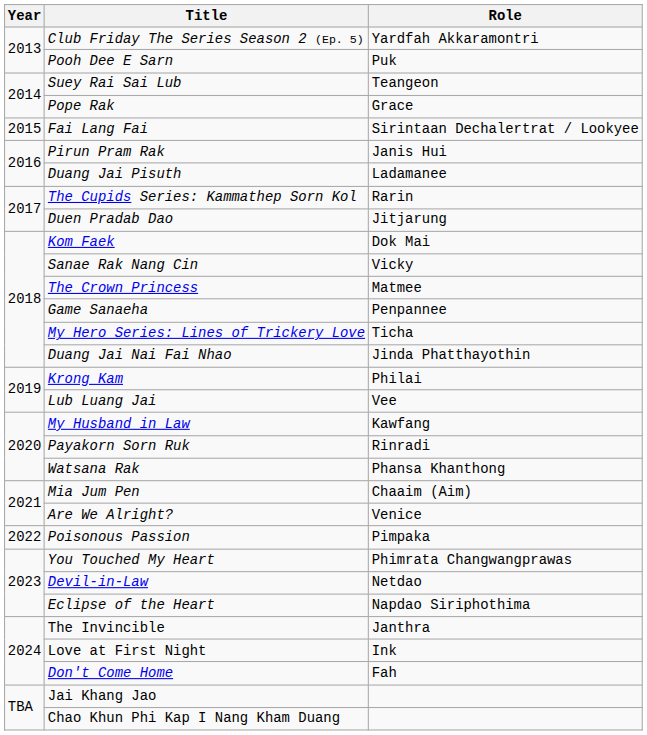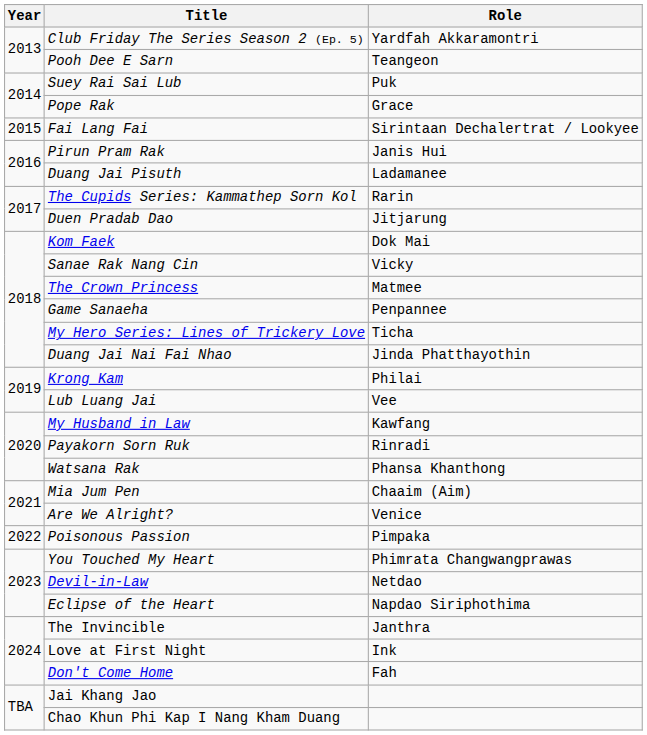Pooh Dee E Sarn | Role: Puk -> Teangeon
Suey Rai Sai Lub | Role: Teangeon -> Puk
